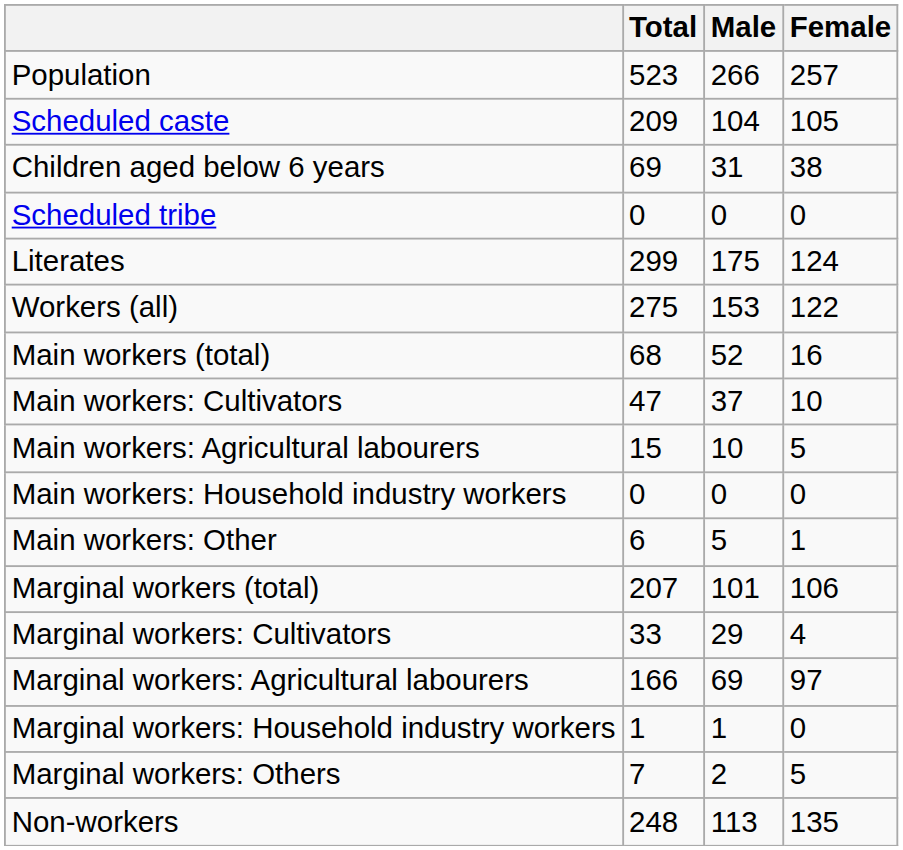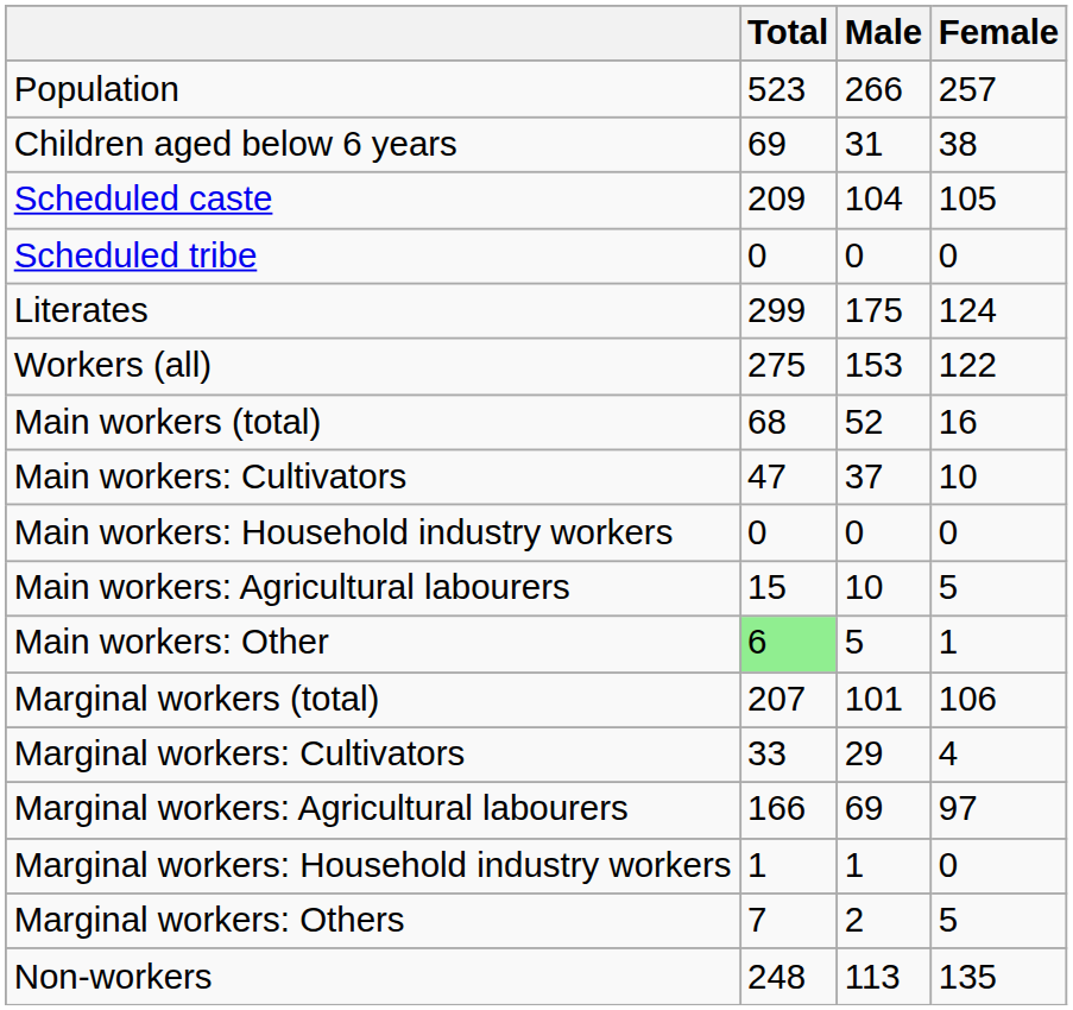rows swapped: Children aged below 6 years <-> Scheduled caste
rows swapped: Main workers: Agricultural labourers <-> Main workers: Household industry workers
Main workers: Other | Total: no background -> lightgreen background
